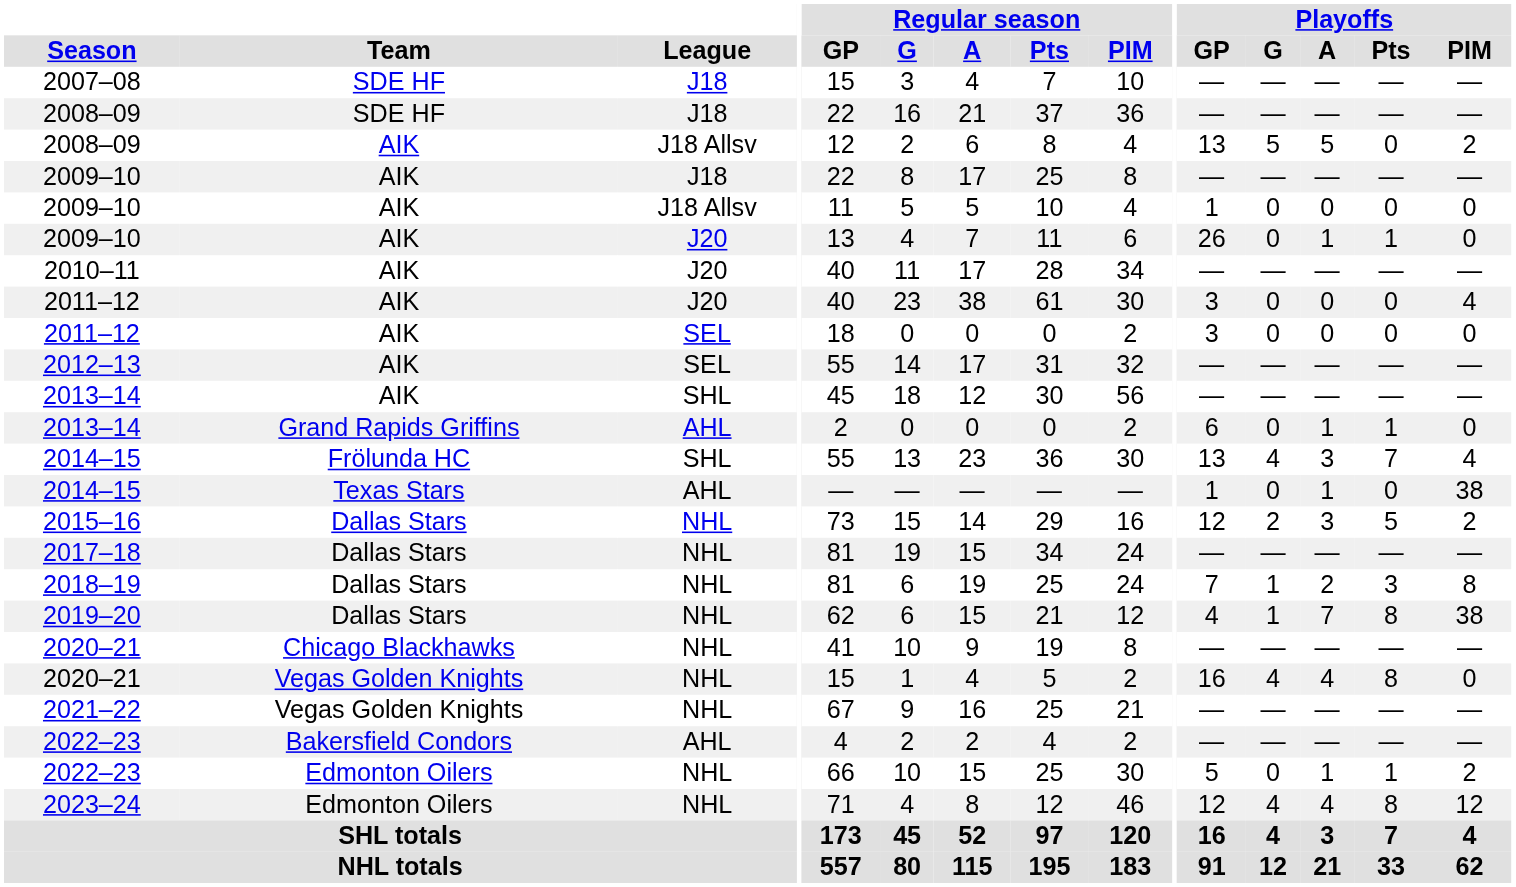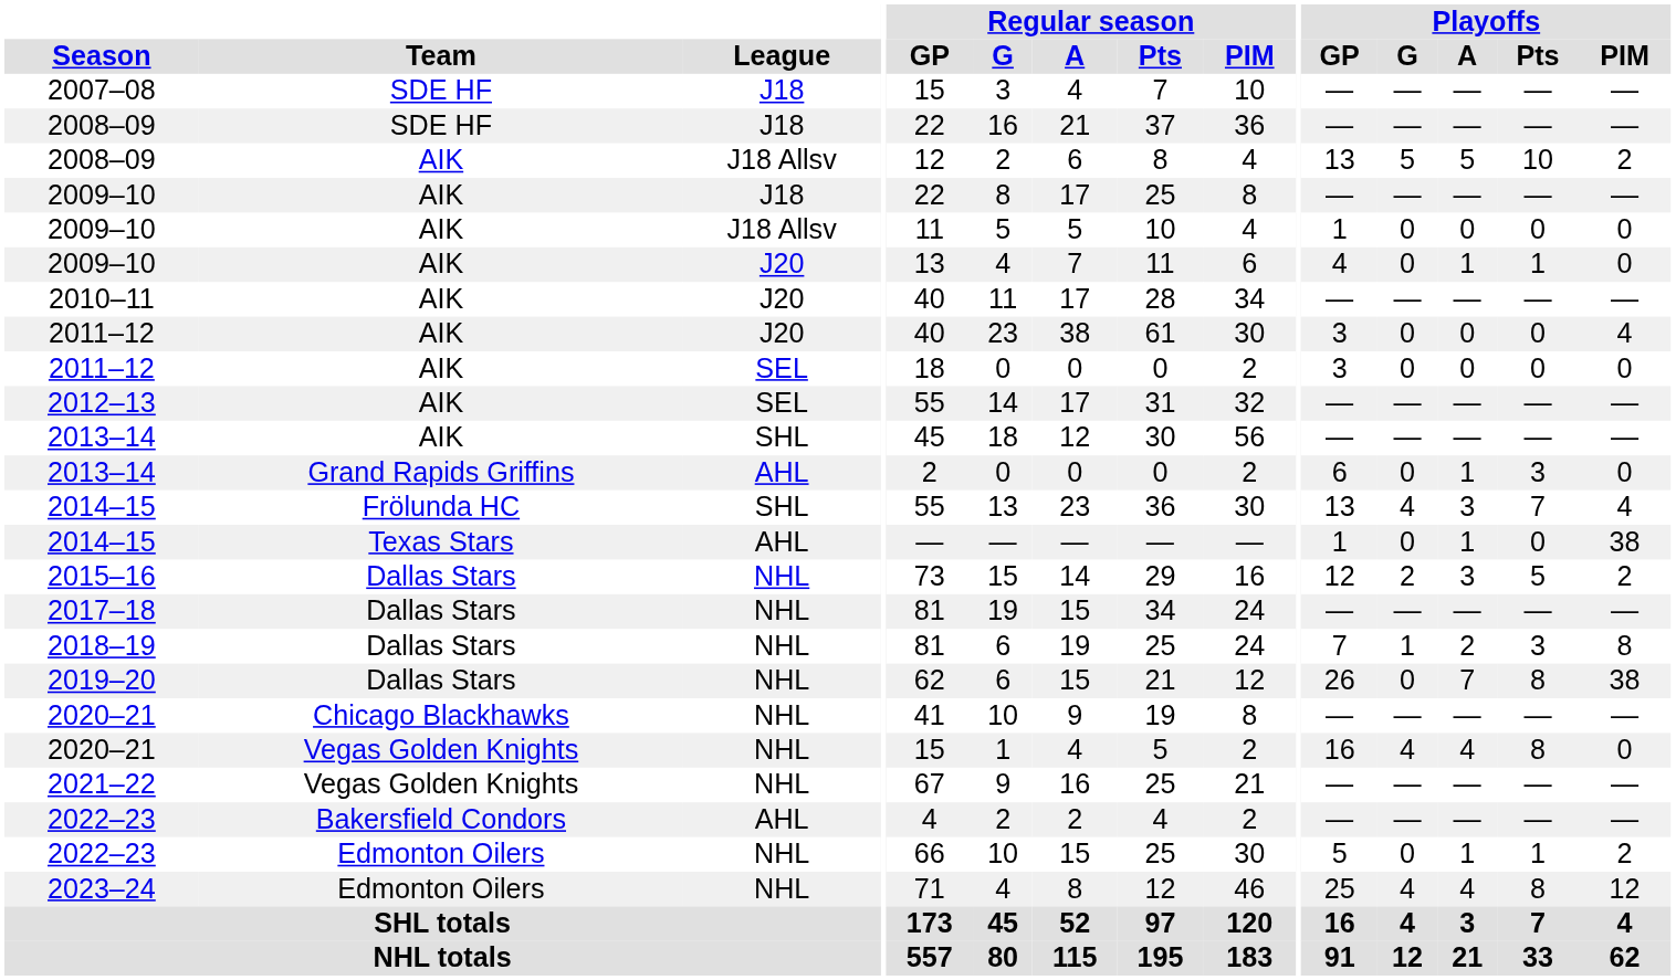2008–09 / J18 Allsv | Playoffs / Pts: 0 -> 10
2009–10 / J20 | Playoffs / GP: 26 -> 4
2013–14 / AHL | Playoffs / Pts: 1 -> 3
2019–20 | Playoffs / GP: 4 -> 26
2019–20 | Playoffs / G: 1 -> 0
2023–24 | Playoffs / GP: 12 -> 25
